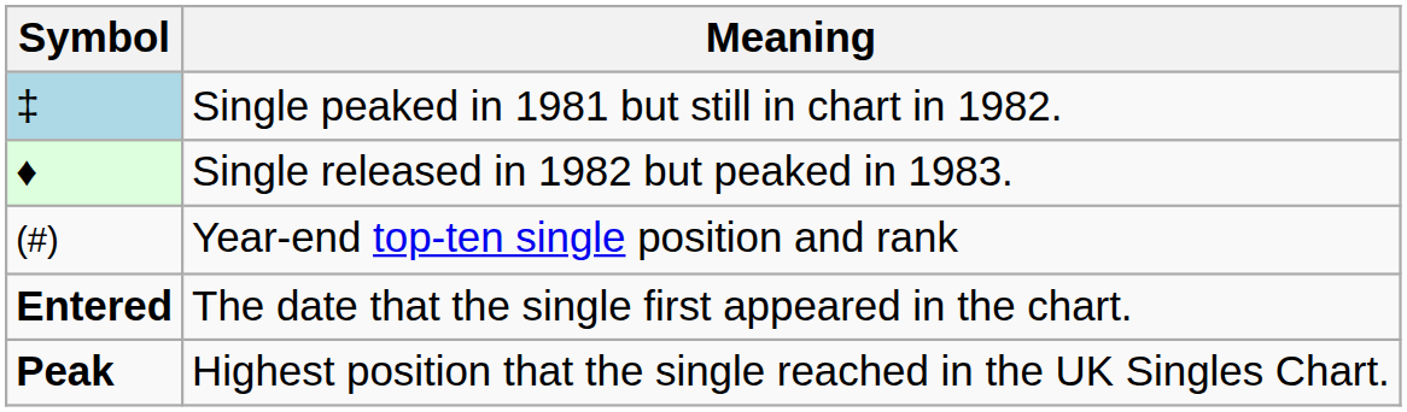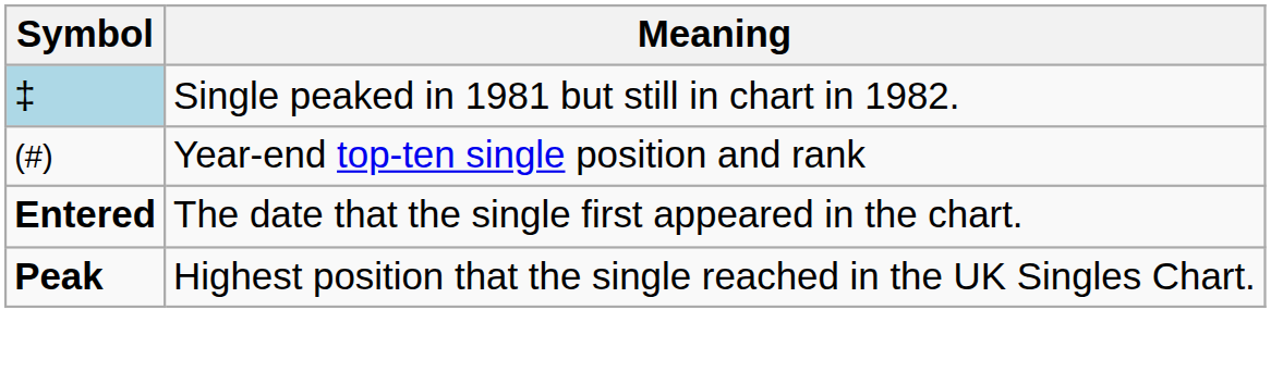- row: ♦ | Single released in 1982 but peaked in 1983.
